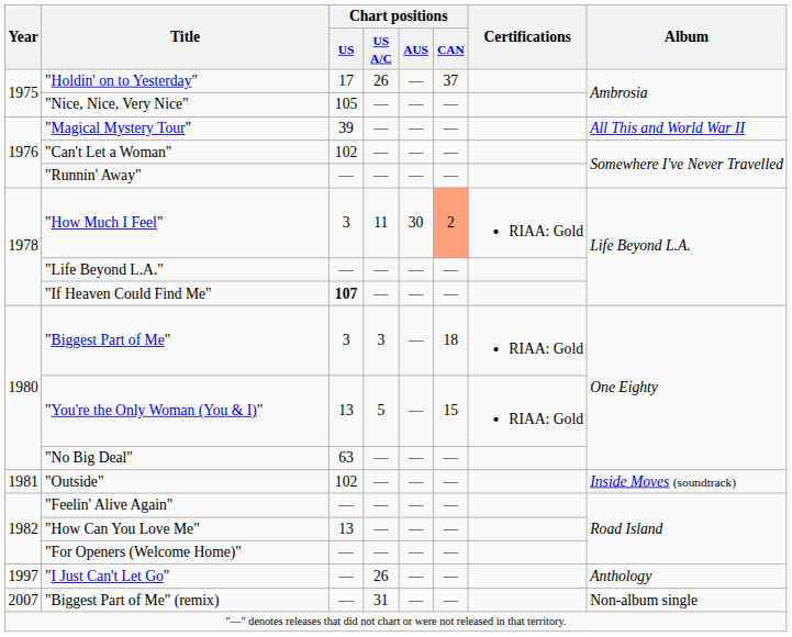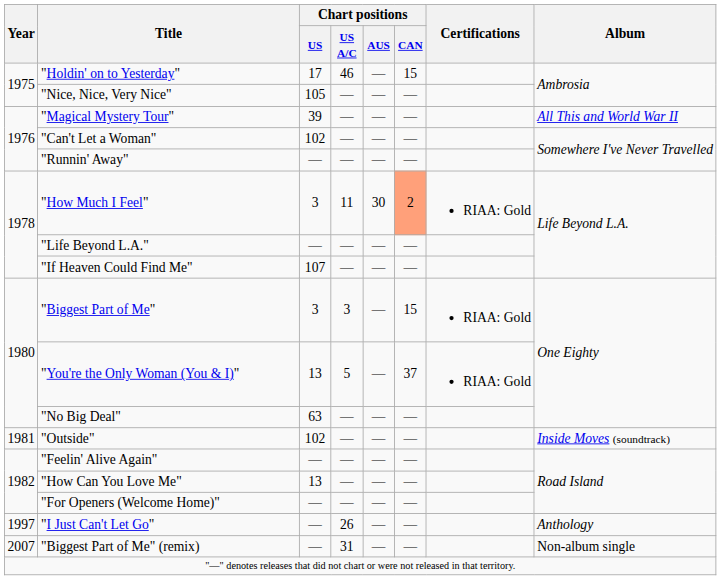"Holdin' on to Yesterday" | Chart positions / US A/C: 26 -> 46
"Holdin' on to Yesterday" | Chart positions / CAN: 37 -> 15
"If Heaven Could Find Me" | Chart positions / US: bold -> normal
"Biggest Part of Me" | Chart positions / CAN: 18 -> 15
"You're the Only Woman (You & I)" | Chart positions / CAN: 15 -> 37
